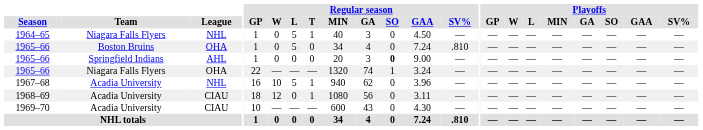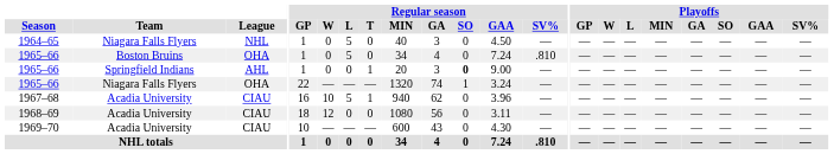1964–65 | Regular season / T: 1 -> 0
1965–66 / Springfield Indians | Regular season / T: 0 -> 1
1967–68 | League: NHL -> CIAU
1968–69 | Regular season / T: 1 -> 0
